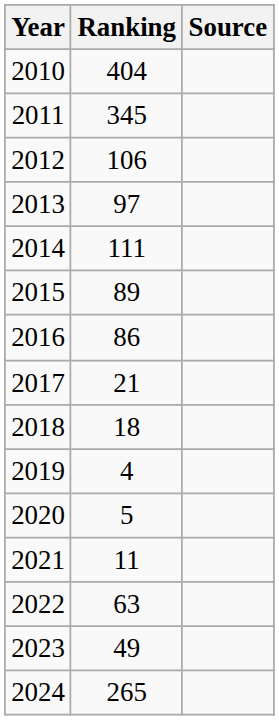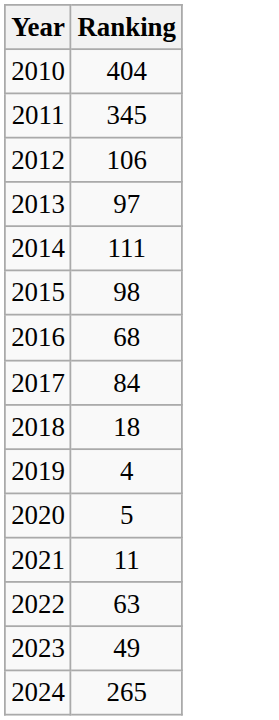- column: Source
2015 | Ranking: 89 -> 98
2016 | Ranking: 86 -> 68
2017 | Ranking: 21 -> 84
